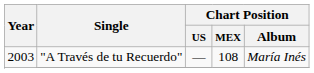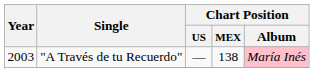"A Través de tu Recuerdo" | Chart Position / MEX: 108 -> 138
"A Través de tu Recuerdo" | column 5: no background -> pink background
